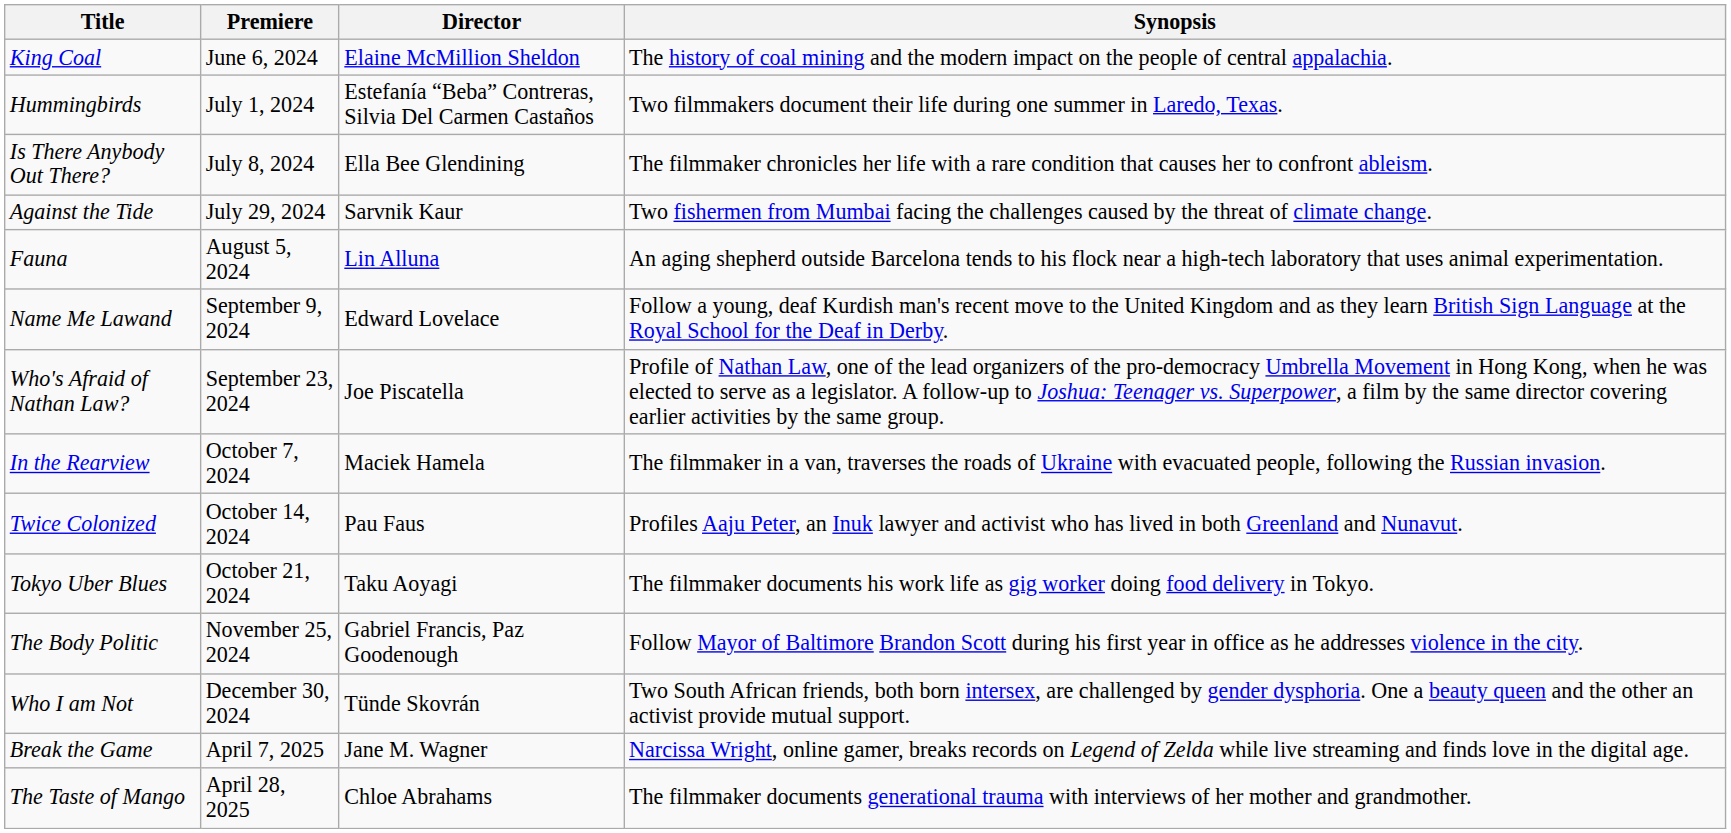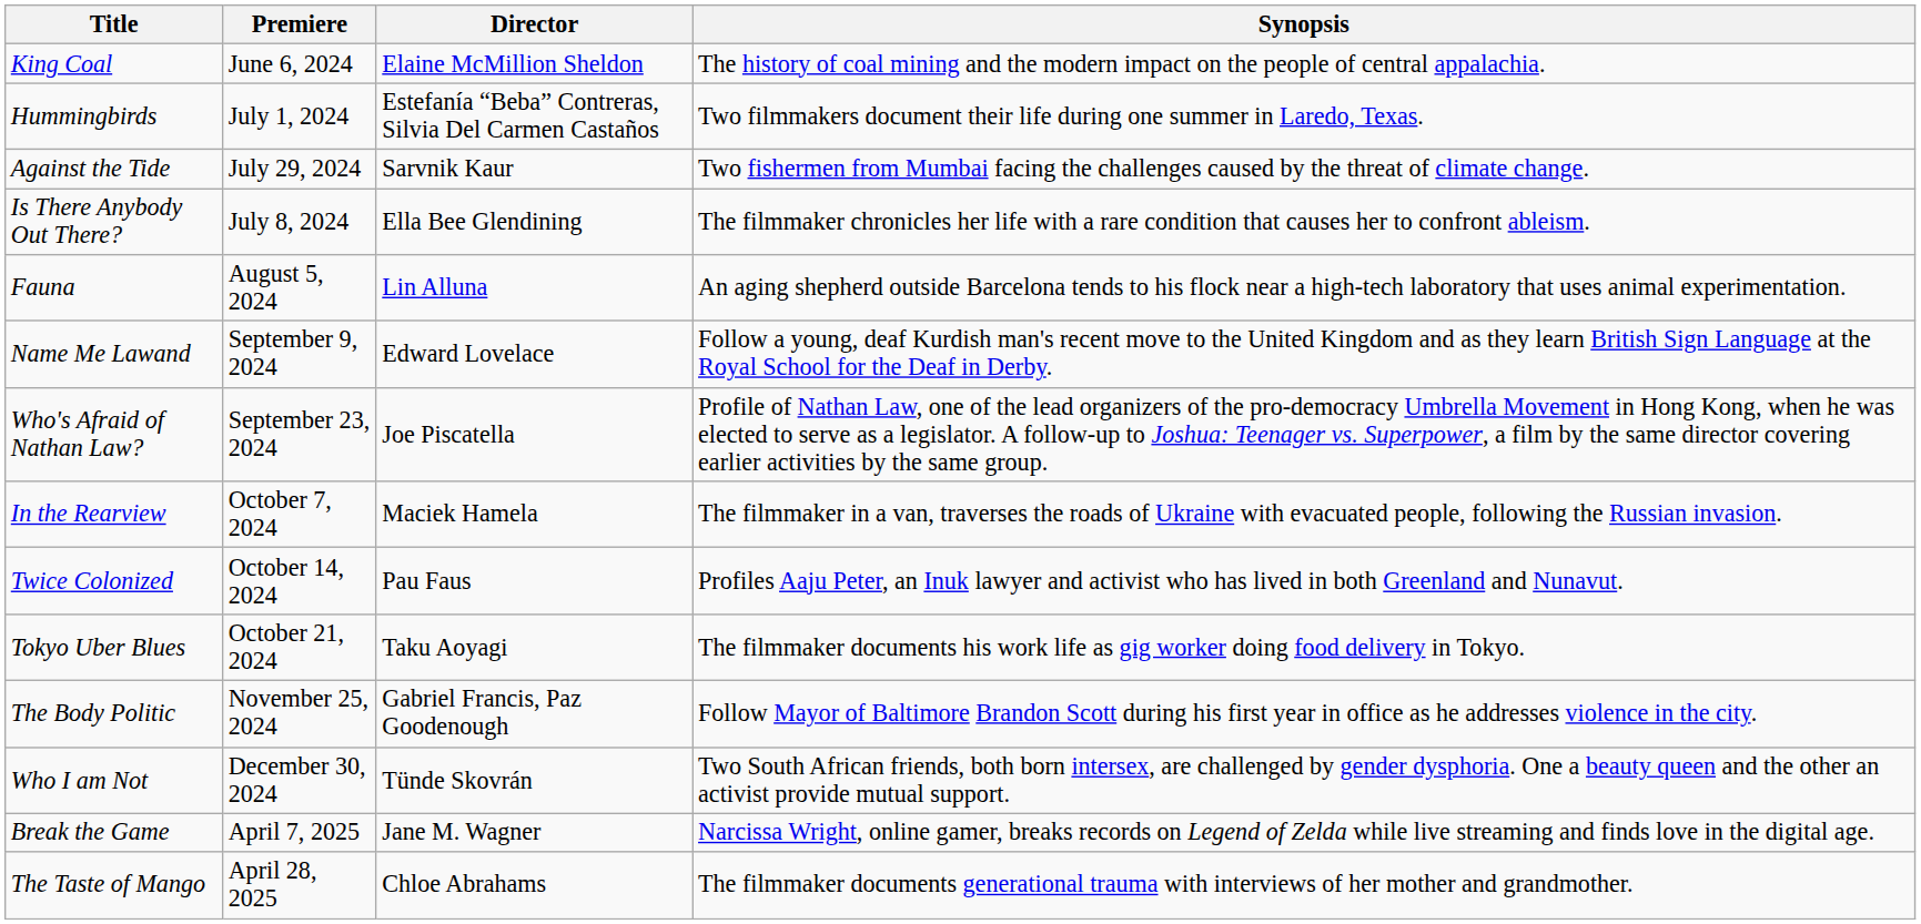rows swapped: Is There Anybody Out There? <-> Against the Tide
